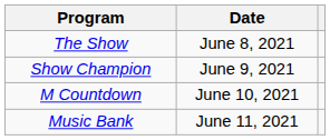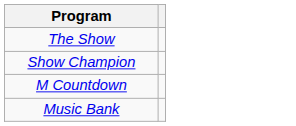- column: Date | June 8, 2021 | June 9, 2021 | June 10, 2021 | June 11, 2021
